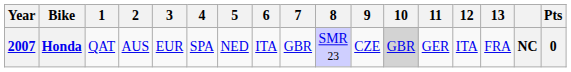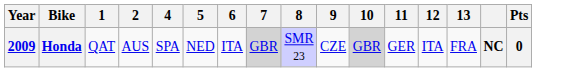- column: 3 | EUR
Honda | Year: 2007 -> 2009
Honda | 7: no background -> lightgrey background
